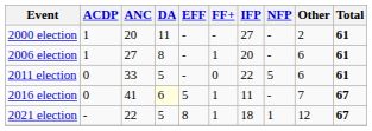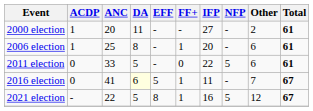2006 election | ANC: 27 -> 25
2021 election | IFP: 18 -> 16
2021 election | NFP: 1 -> 5
